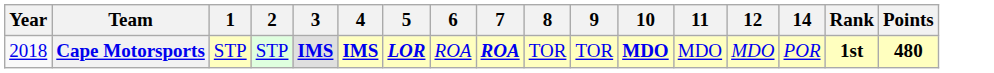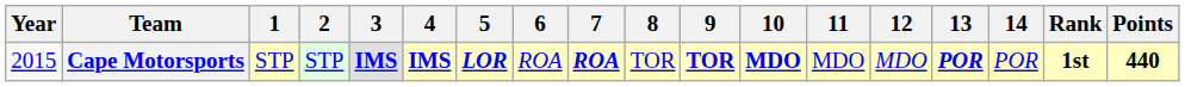+ column: 13 | POR
Cape Motorsports | Year: 2018 -> 2015
Cape Motorsports | 9: normal -> bold
Cape Motorsports | Points: 480 -> 440
